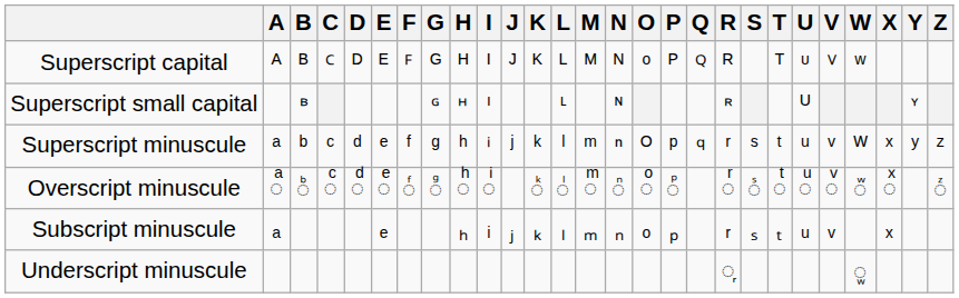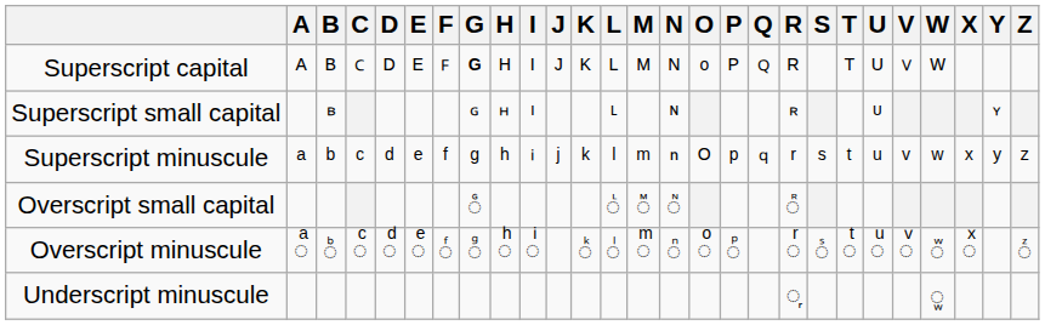Superscript capital | G: normal -> bold
Superscript capital | U: ᶸ -> ᵁ
Superscript capital | W: ʷ -> ᵂ
Superscript small capital | U: ᵁ -> ᶸ
Superscript minuscule | W: ᵂ -> ʷ
+ row: Overscript small capital | ◌ᷛ | ◌ᷞ | ◌ᷟ | ◌ᷡ | ◌ᷢ
- row: Subscript minuscule | ₐ | ₑ | ₕ | ᵢ | ⱼ | ₖ | ₗ | ₘ | ₙ | ₒ | ₚ | ᵣ | ₛ | ₜ | ᵤ | ᵥ | ₓ
